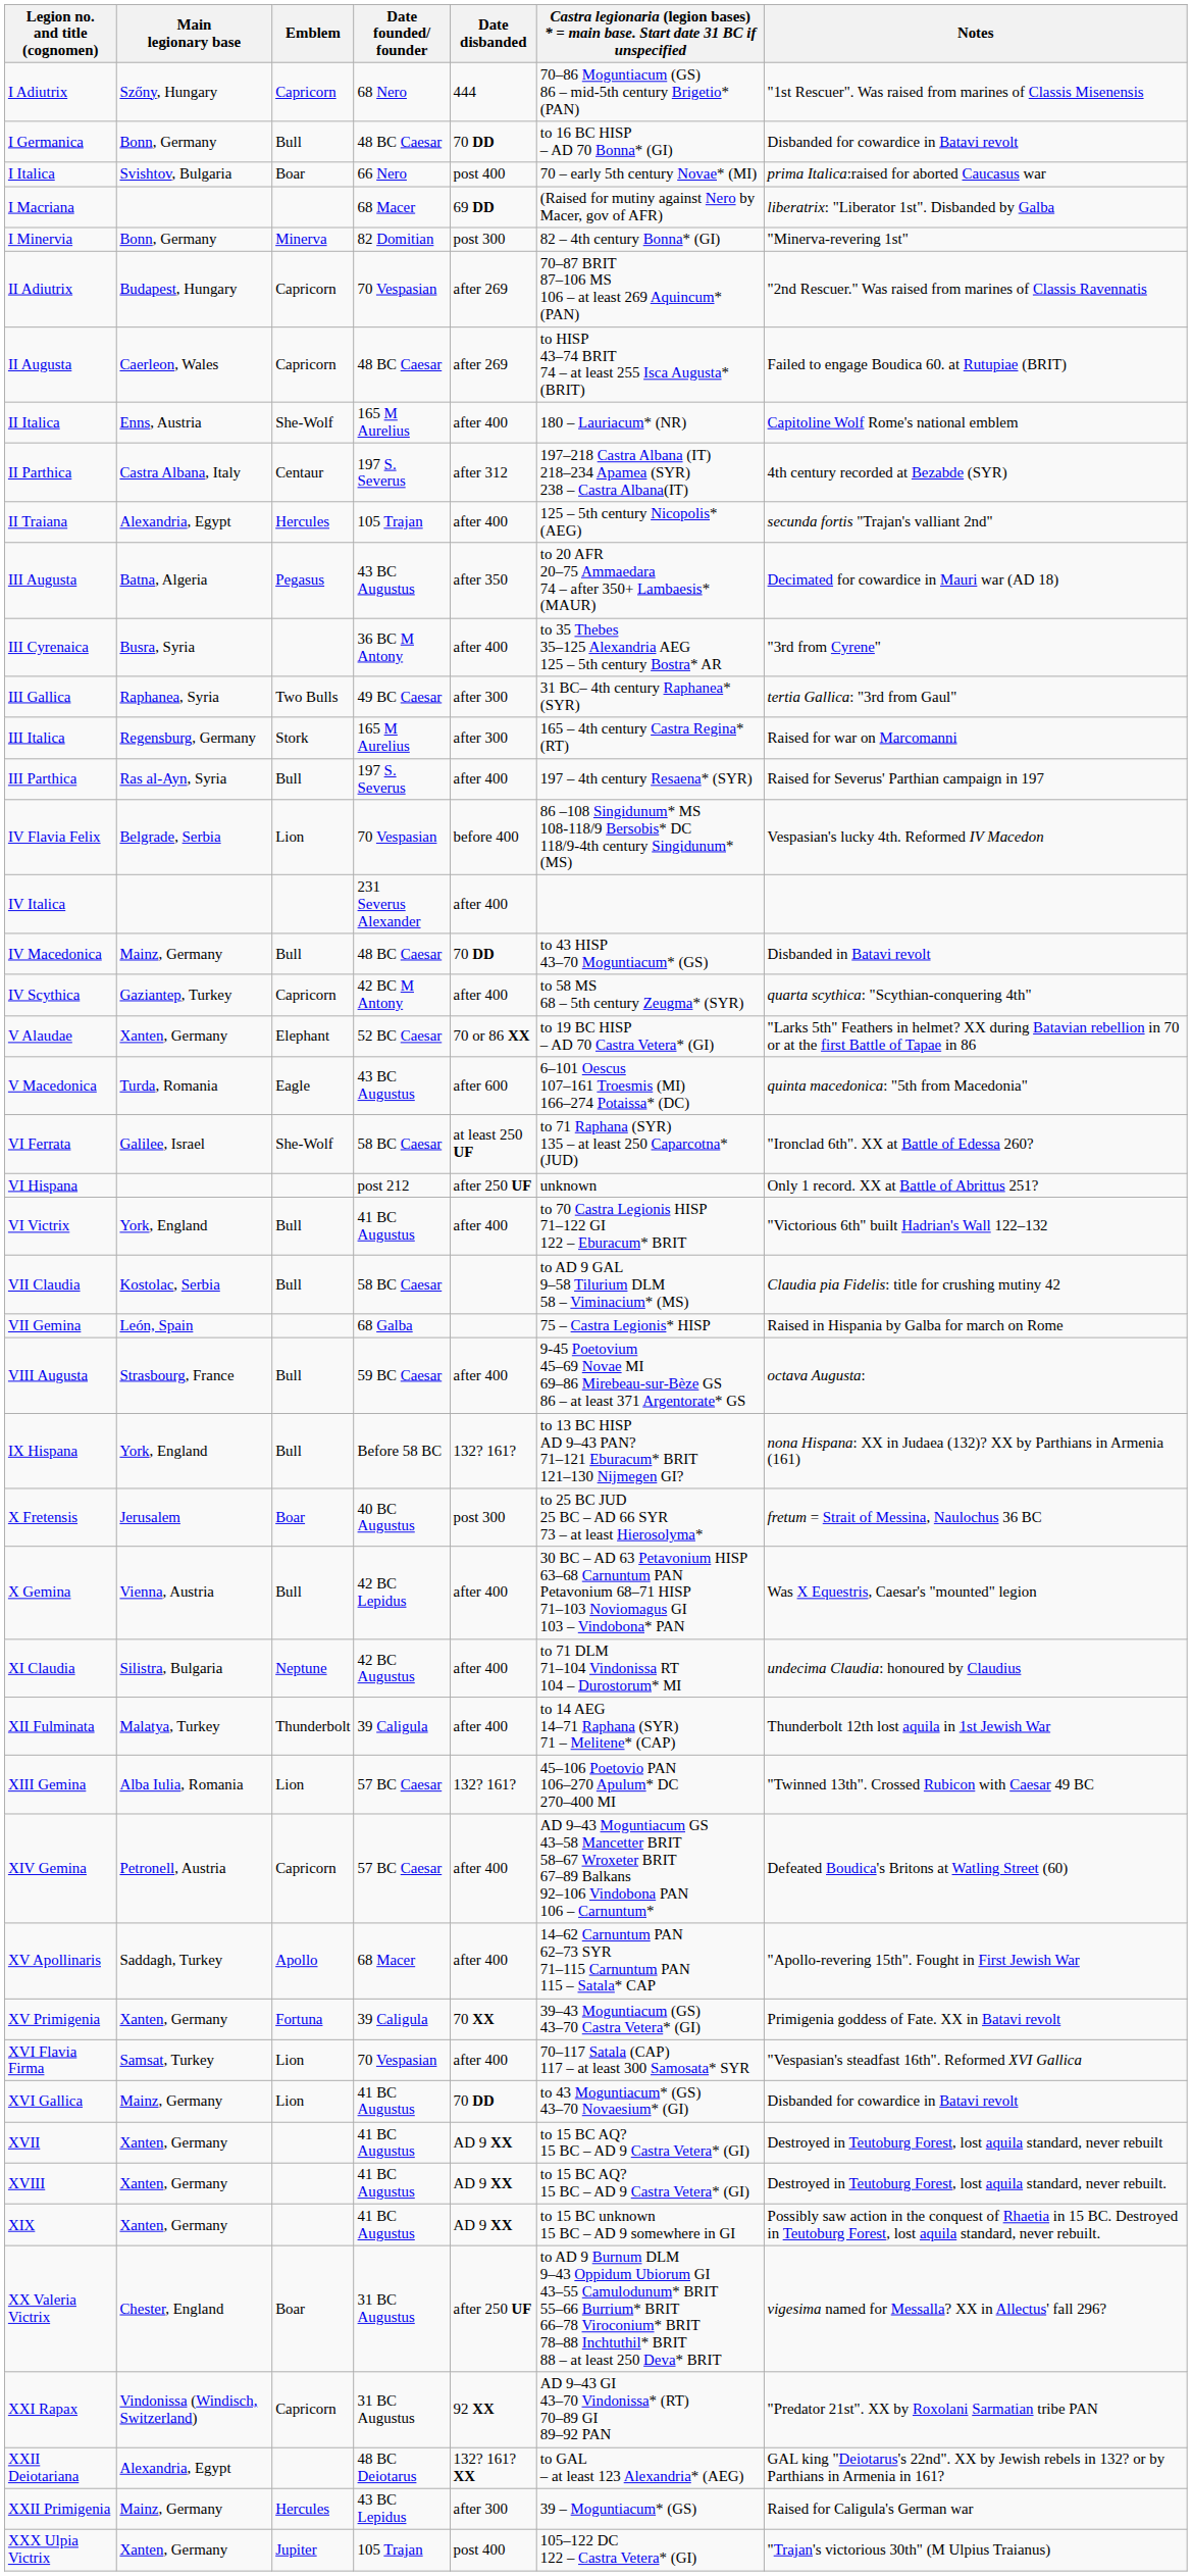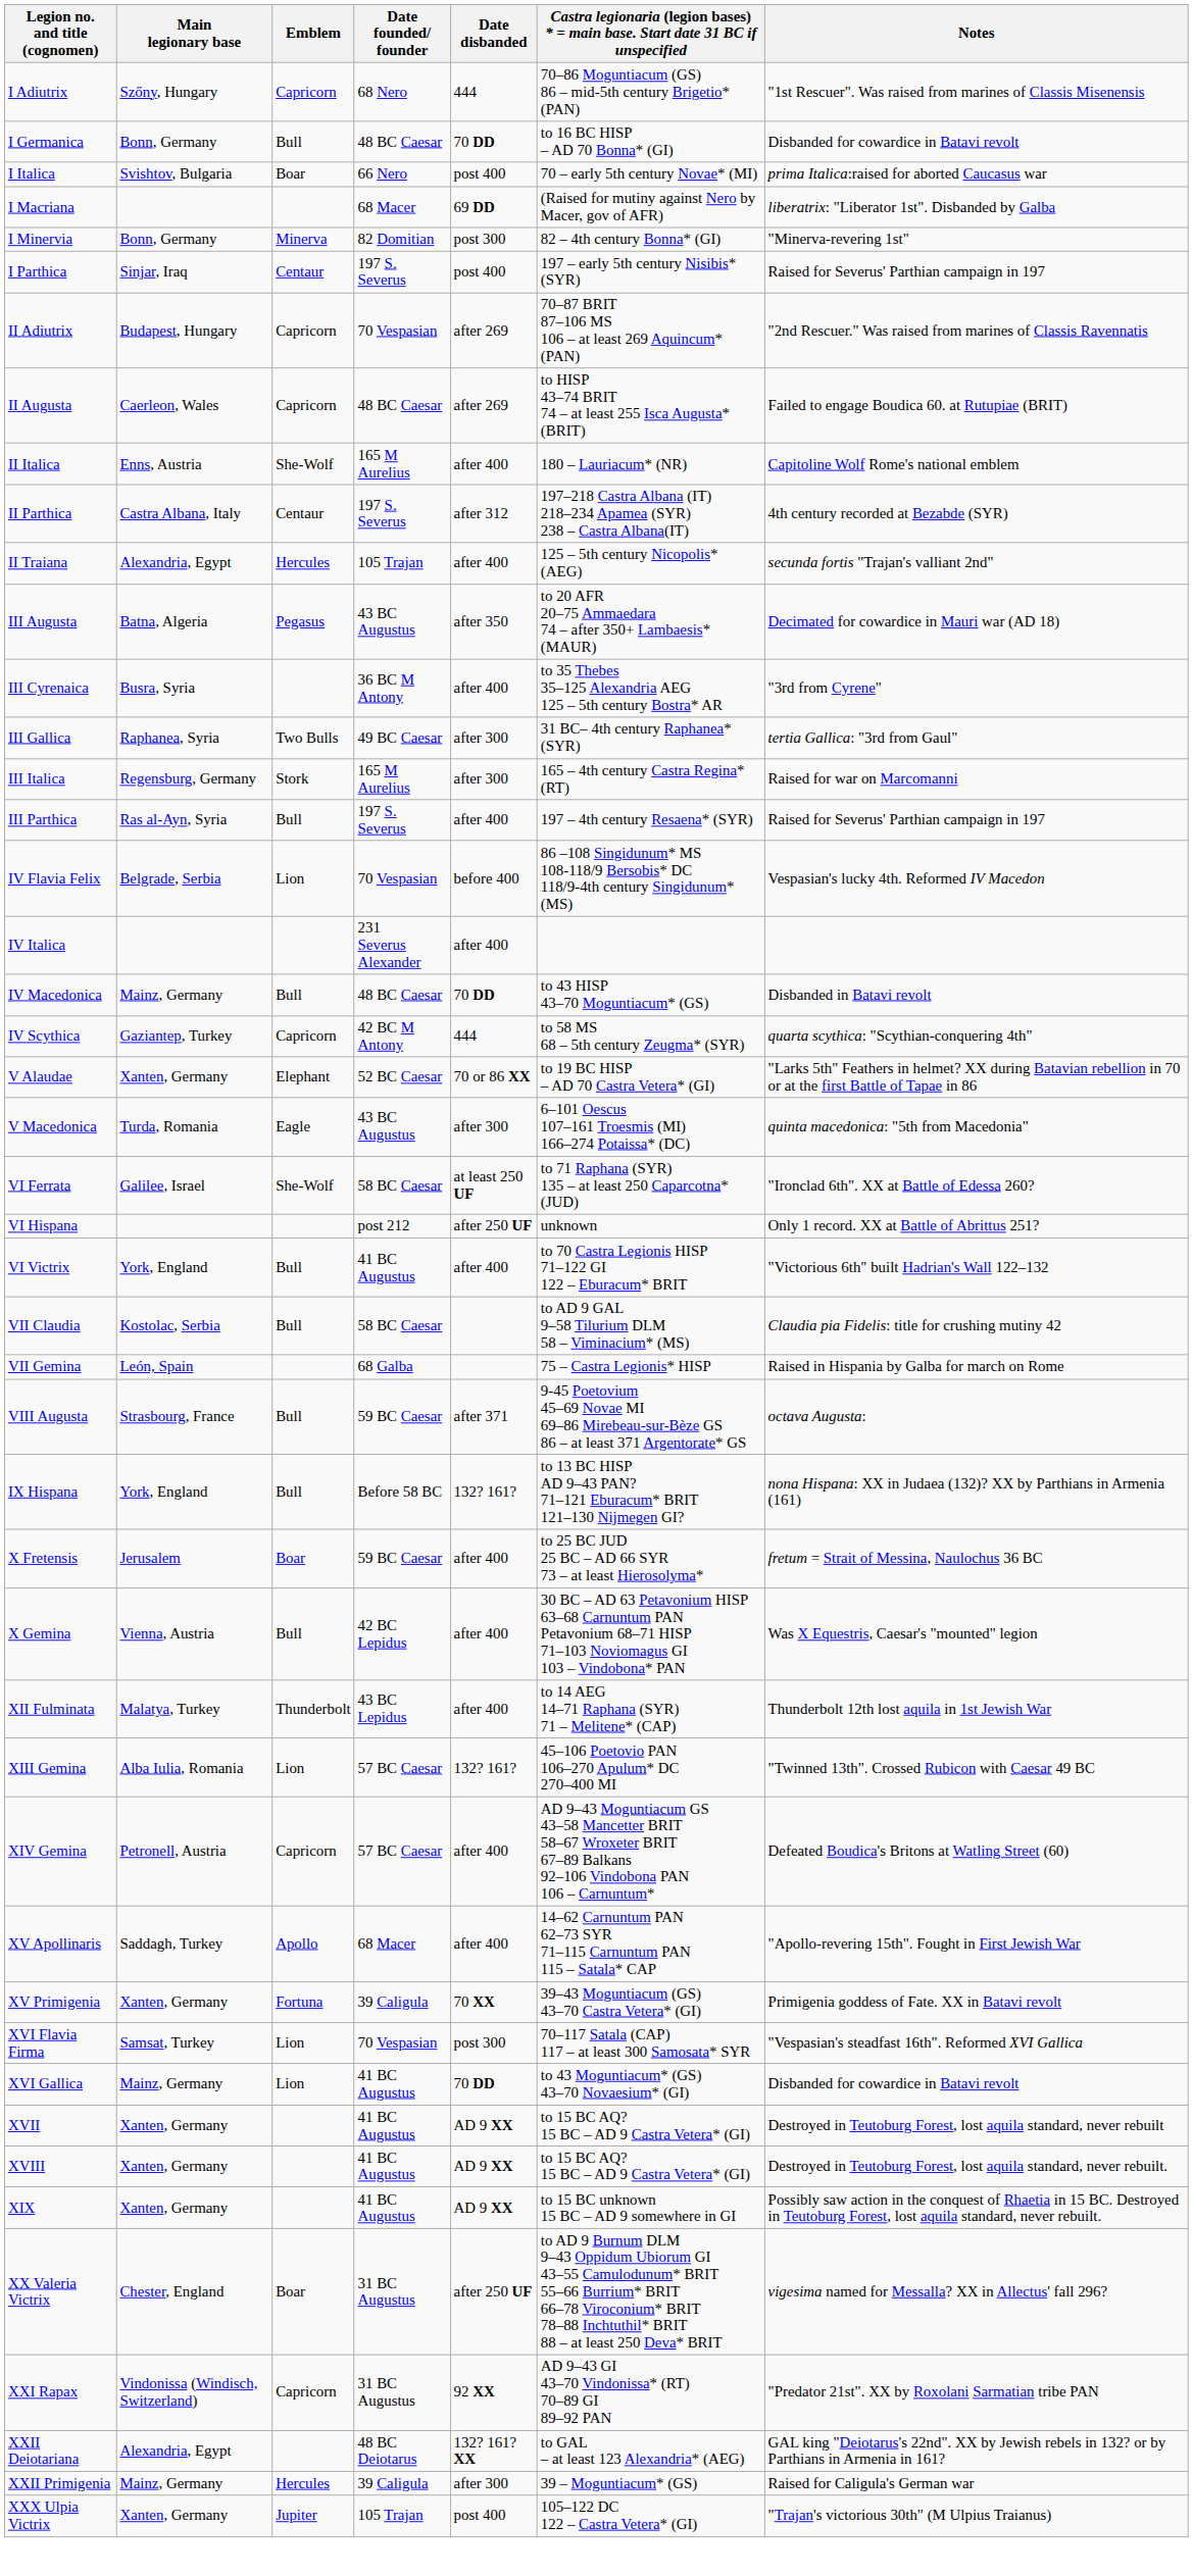+ row: I Parthica | Sinjar, Iraq | Centaur | 197 S. Severus | post 400 | 197 – early 5th century Nisibis* (SYR) | Raised for Severus' Parthian campaign in 197
IV Scythica | Date disbanded: after 400 -> 444
V Macedonica | Date disbanded: after 600 -> after 300
VIII Augusta | Date disbanded: after 400 -> after 371
X Fretensis | Date founded/ founder: 40 BC Augustus -> 59 BC Caesar
X Fretensis | Date disbanded: post 300 -> after 400
- row: XI Claudia | Silistra, Bulgaria | Neptune | 42 BC Augustus | after 400 | to 71 DLM 71–104 Vindonissa RT 104 – Durostorum* MI | undecima Claudia: honoured by Claudius
XII Fulminata | Date founded/ founder: 39 Caligula -> 43 BC Lepidus
XVI Flavia Firma | Date disbanded: after 400 -> post 300
XXII Primigenia | Date founded/ founder: 43 BC Lepidus -> 39 Caligula
